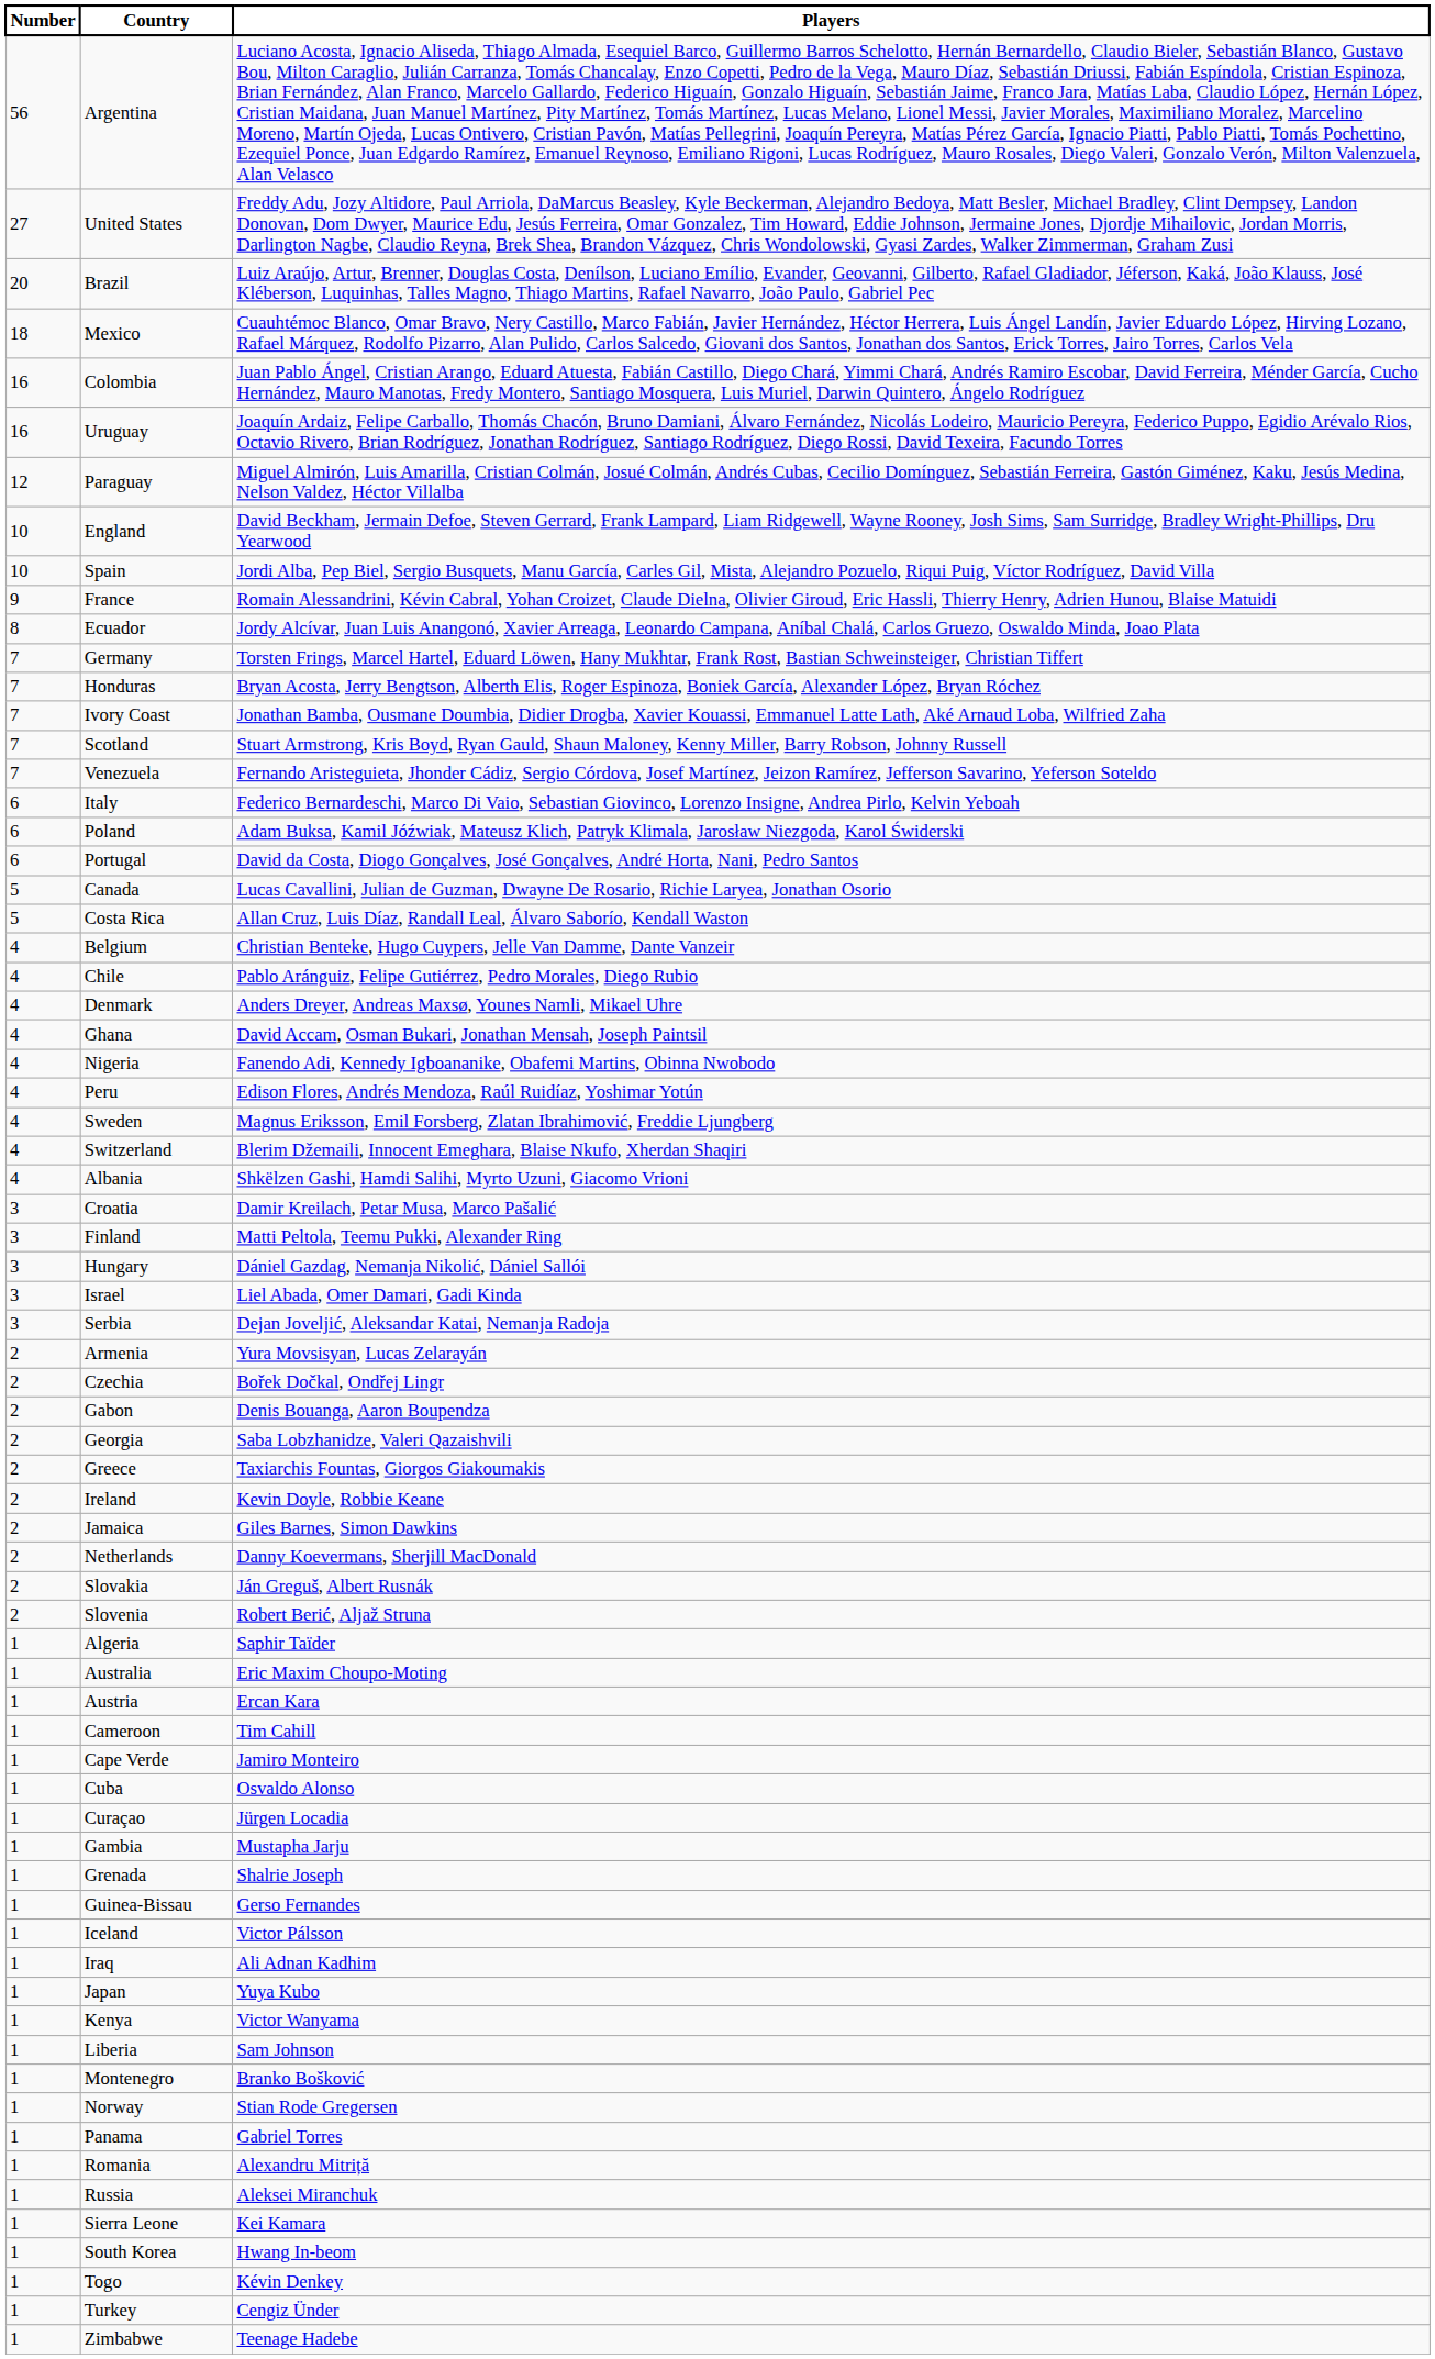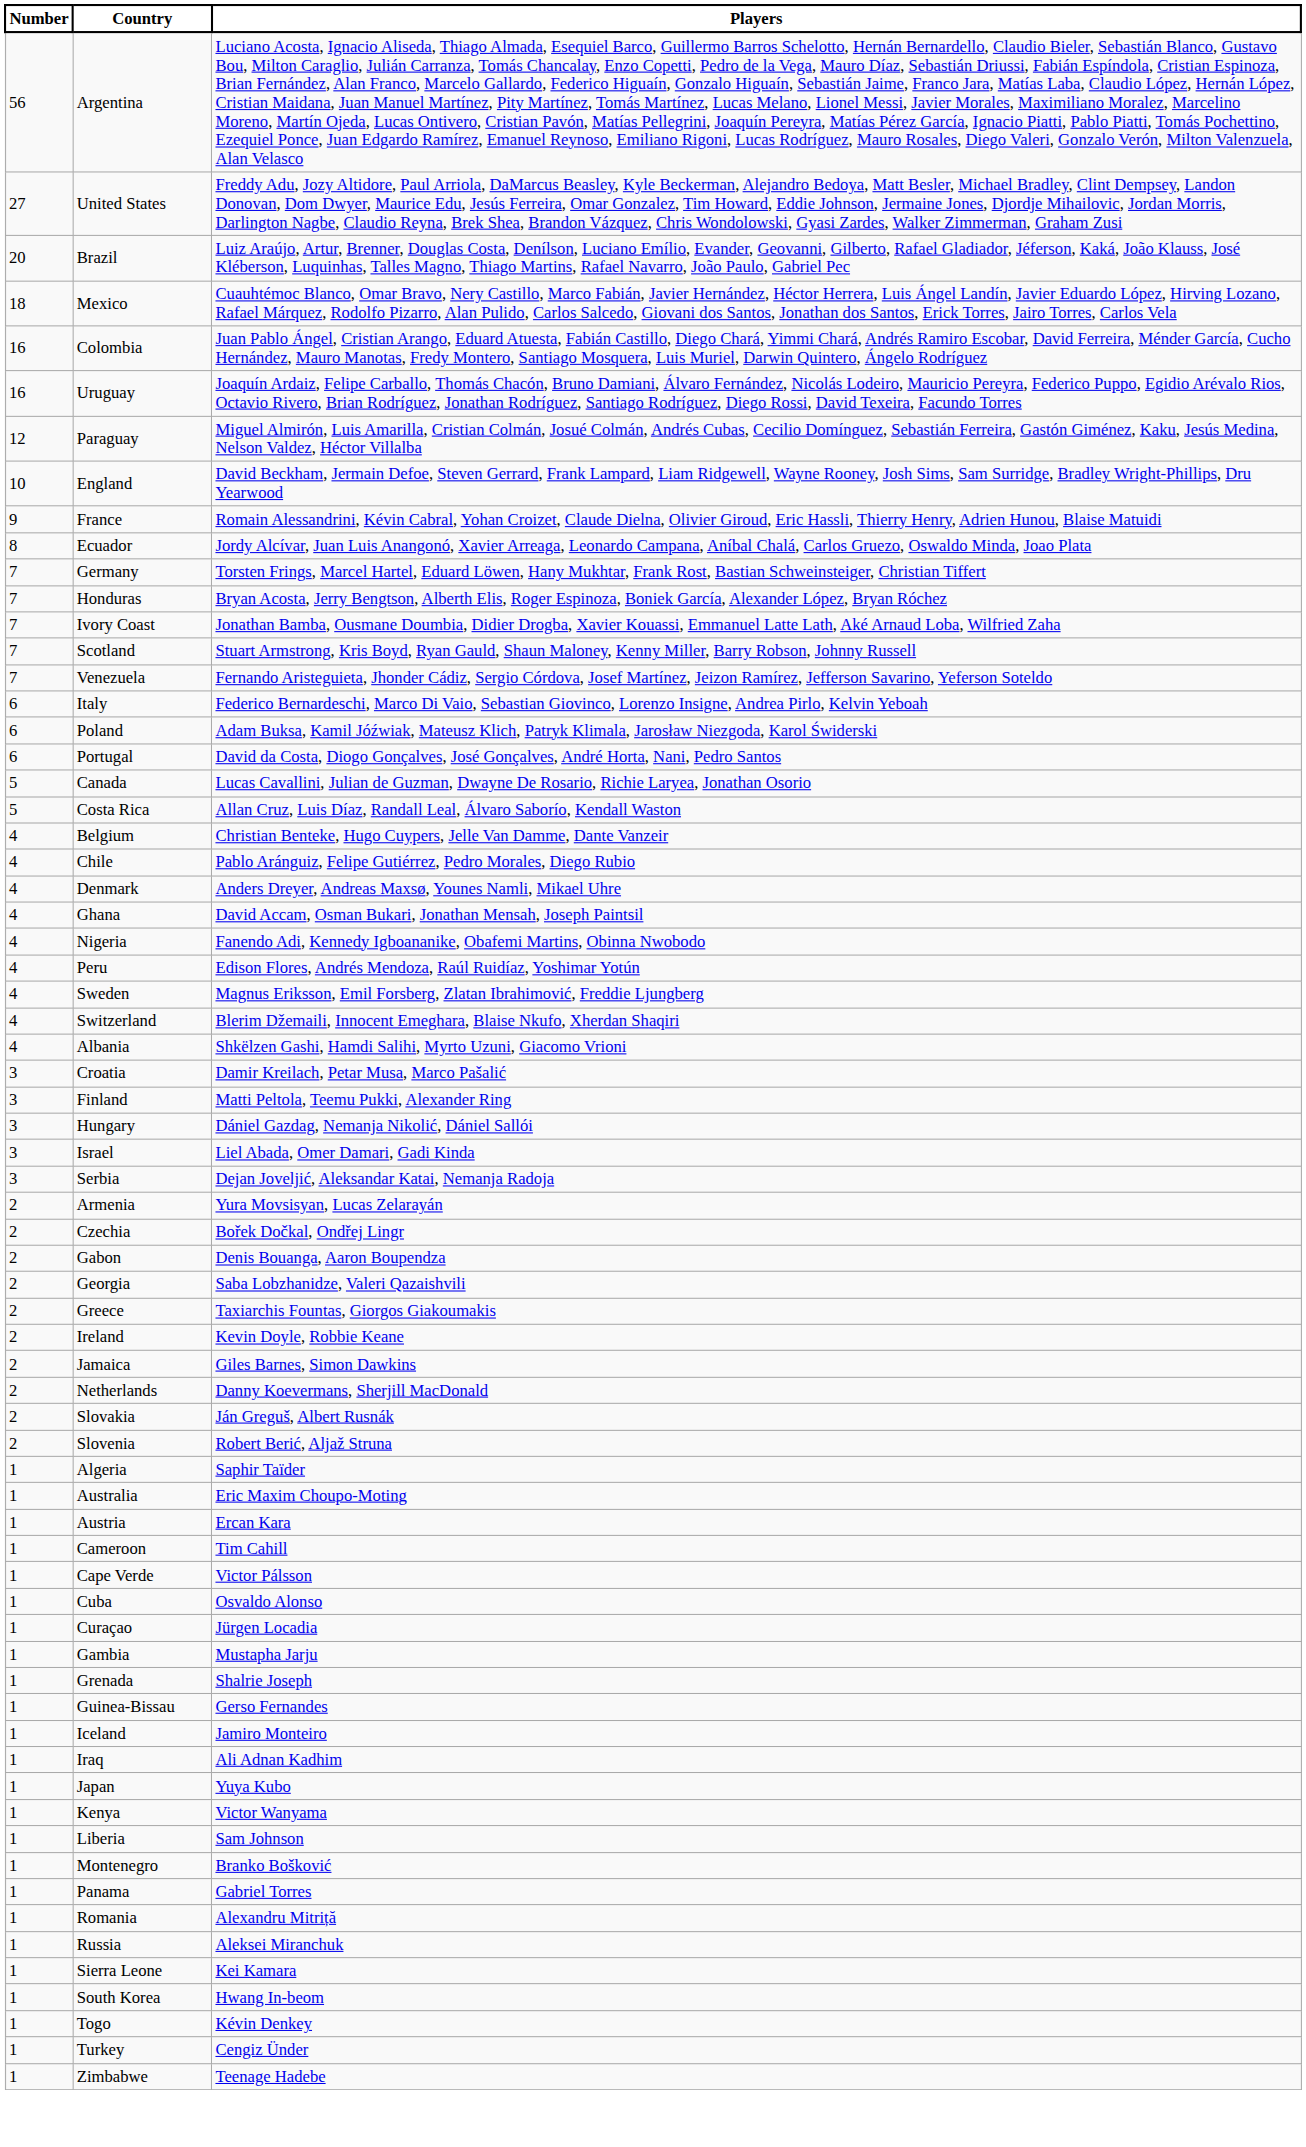- row: 10 | Spain | Jordi Alba, Pep Biel, Sergio Busquets, Manu García, Carles Gil, Mista, Alejandro Pozuelo, Riqui Puig, Víctor Rodríguez, David Villa
Cape Verde | Players: Jamiro Monteiro -> Victor Pálsson
Iceland | Players: Victor Pálsson -> Jamiro Monteiro
- row: 1 | Norway | Stian Rode Gregersen
